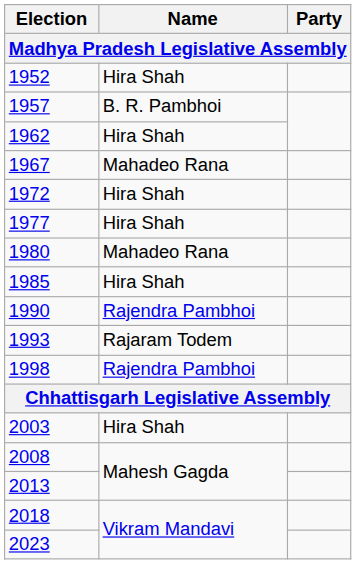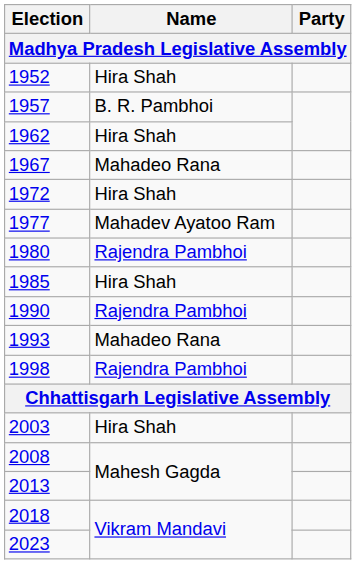1977 | Name: Hira Shah -> Mahadev Ayatoo Ram
1980 | Name: Mahadeo Rana -> Rajendra Pambhoi
1993 | Name: Rajaram Todem -> Mahadeo Rana
